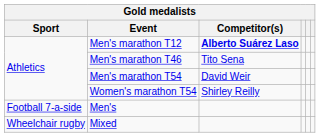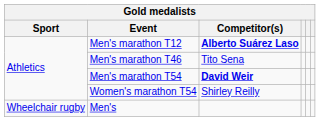Men's marathon T54 | Competitor(s): normal -> bold
Men's | Sport: Football 7-a-side -> Wheelchair rugby
- row: Wheelchair rugby | Mixed
